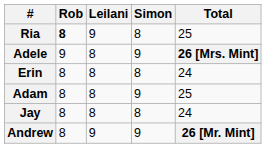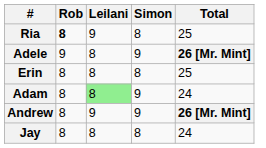Adele | Total: 26 [Mrs. Mint] -> 26 [Mr. Mint]
Erin | Total: 24 -> 25
Adam | Leilani: no background -> lightgreen background
Adam | Total: 25 -> 24
rows swapped: Andrew <-> Jay
